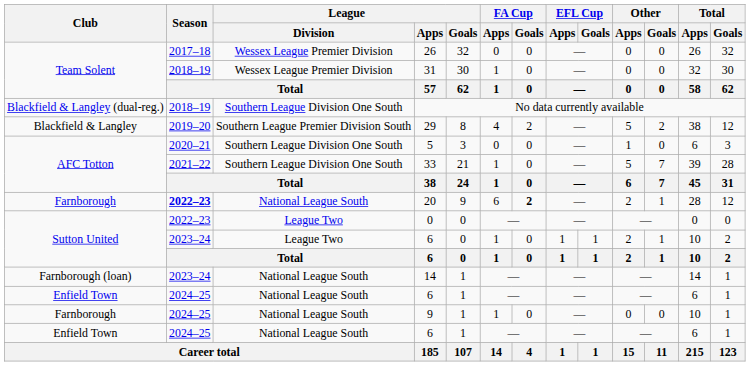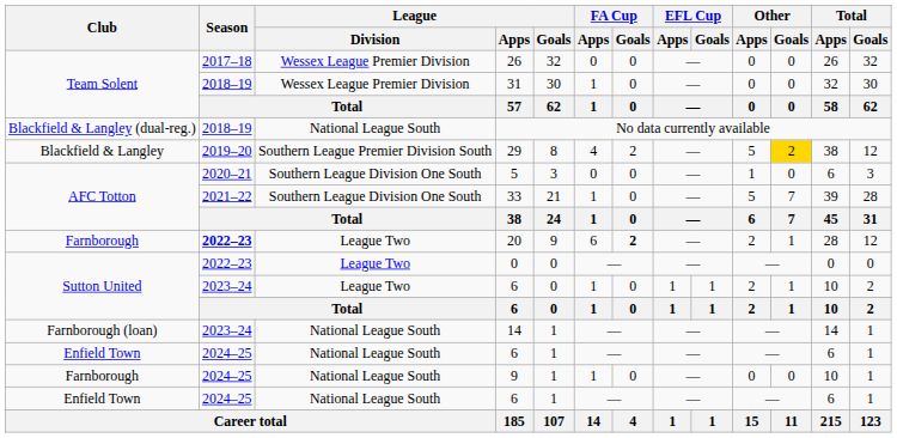No data currently available | League / Division: Southern League Division One South -> National League South
29 | Other / Goals: no background -> gold background
20 | League / Division: National League South -> League Two
